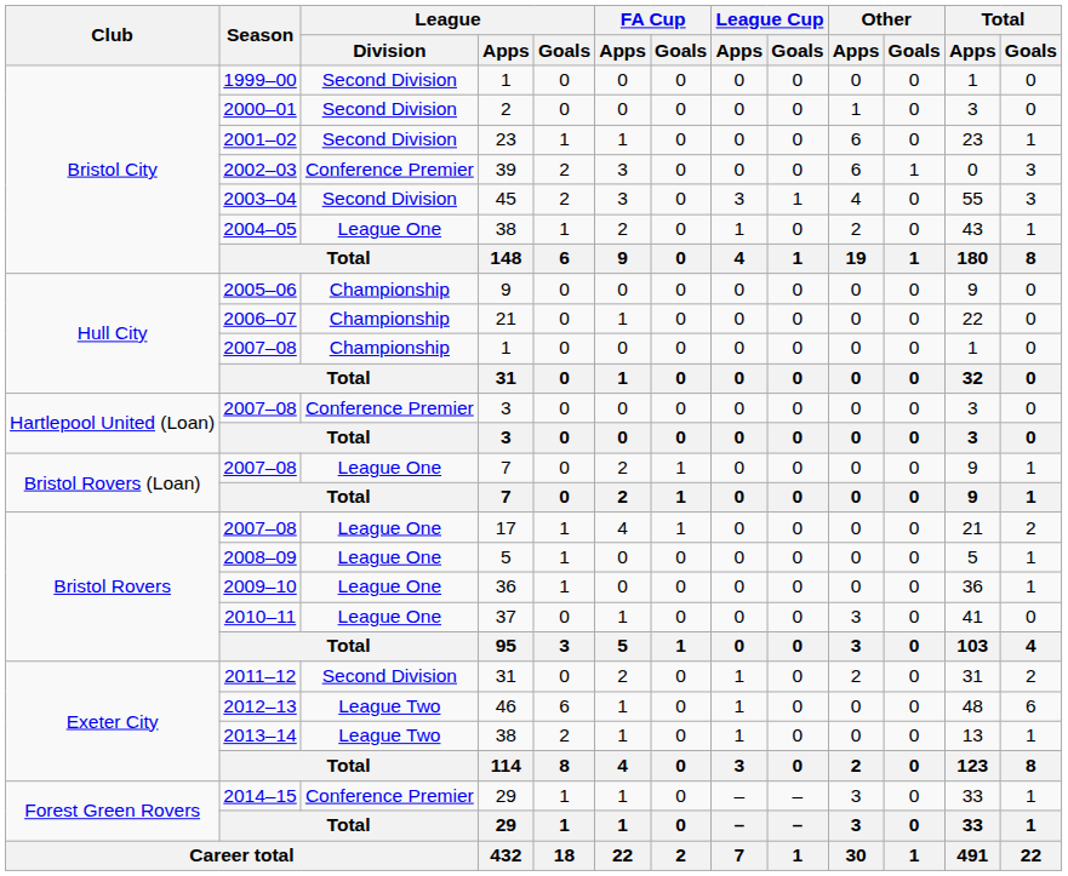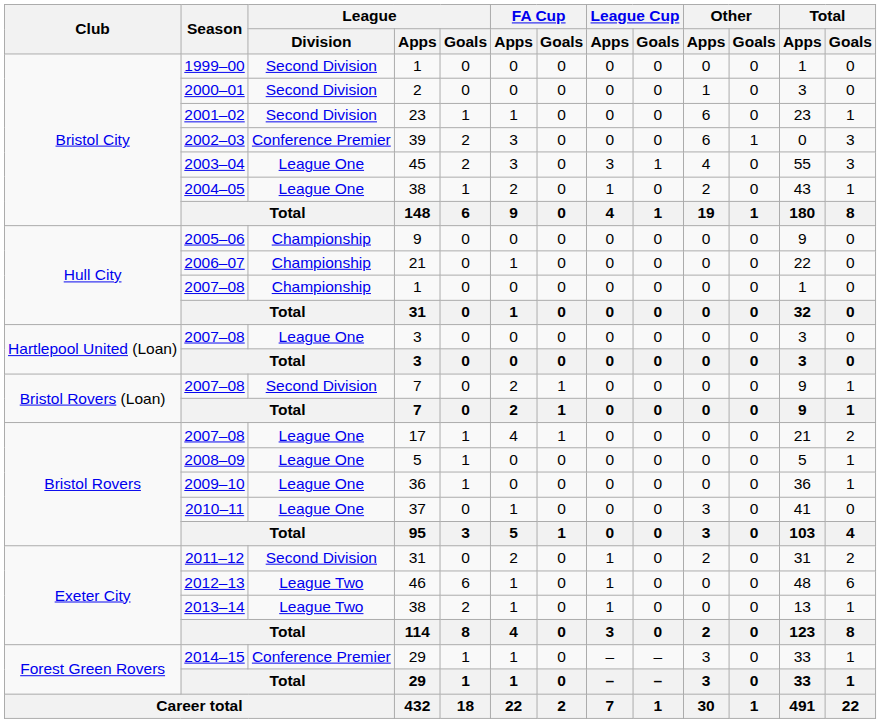45 | League / Division: Second Division -> League One
2007–08 / 3 | League / Division: Conference Premier -> League One
2007–08 / 7 | League / Division: League One -> Second Division
